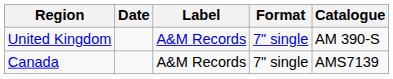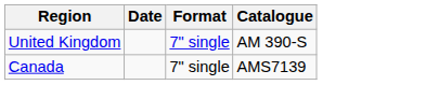- column: Label | A&M Records | A&M Records
